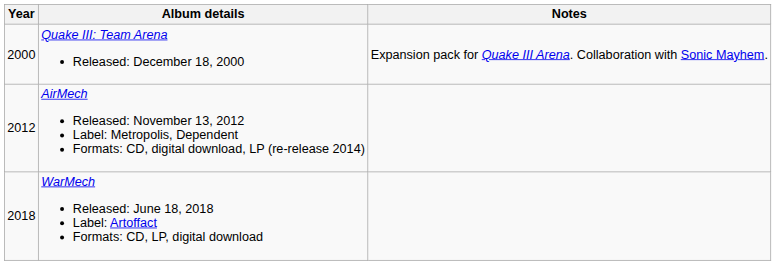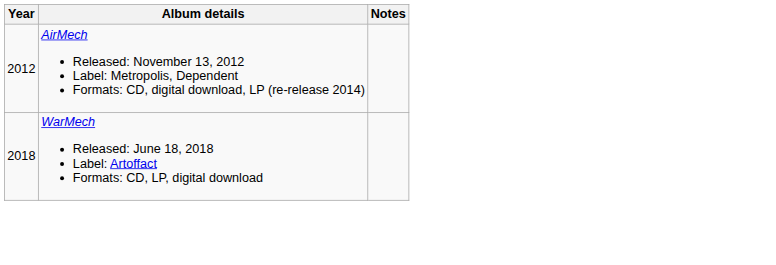- row: 2000 | Quake III: Team Arena Released: December 18, 2000 | Expansion pack for Quake III Arena. Collaboration with Sonic Mayhem.
